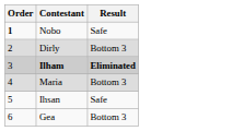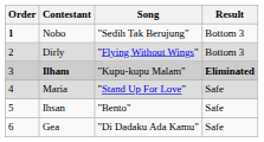+ column: Song | "Sedih Tak Berujung" | "Flying Without Wings" | "Kupu-kupu Malam" | "Stand Up For Love" | "Bento" | "Di Dadaku Ada Kamu"
Nobo | Result: Safe -> Bottom 3
Maria | Result: Bottom 3 -> Safe
Gea | Result: Bottom 3 -> Safe
